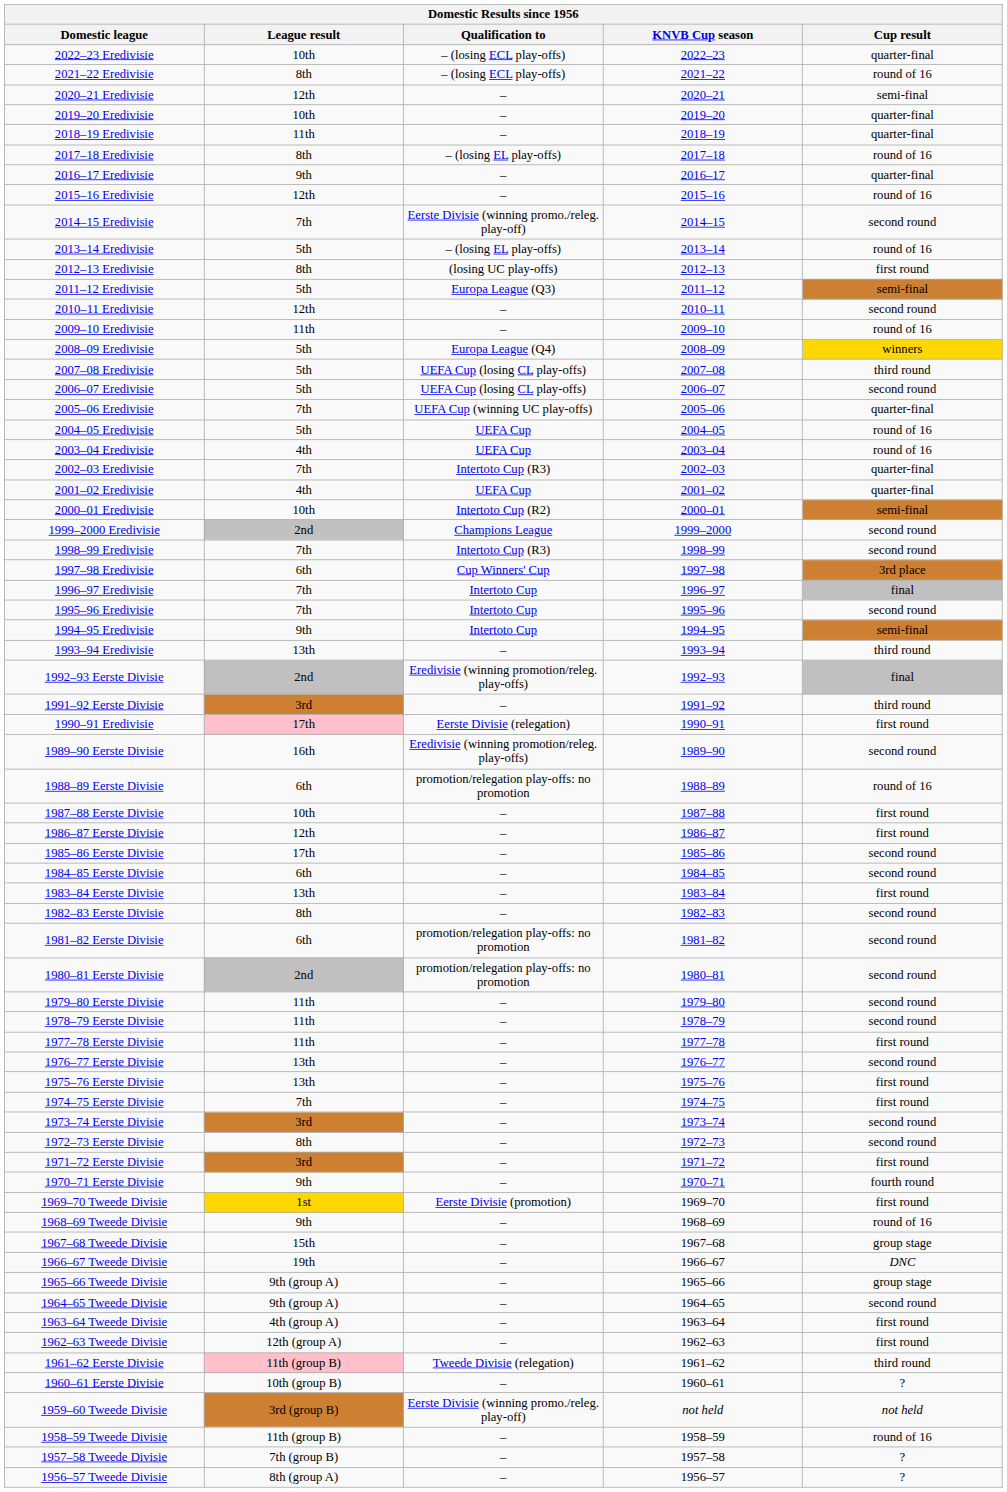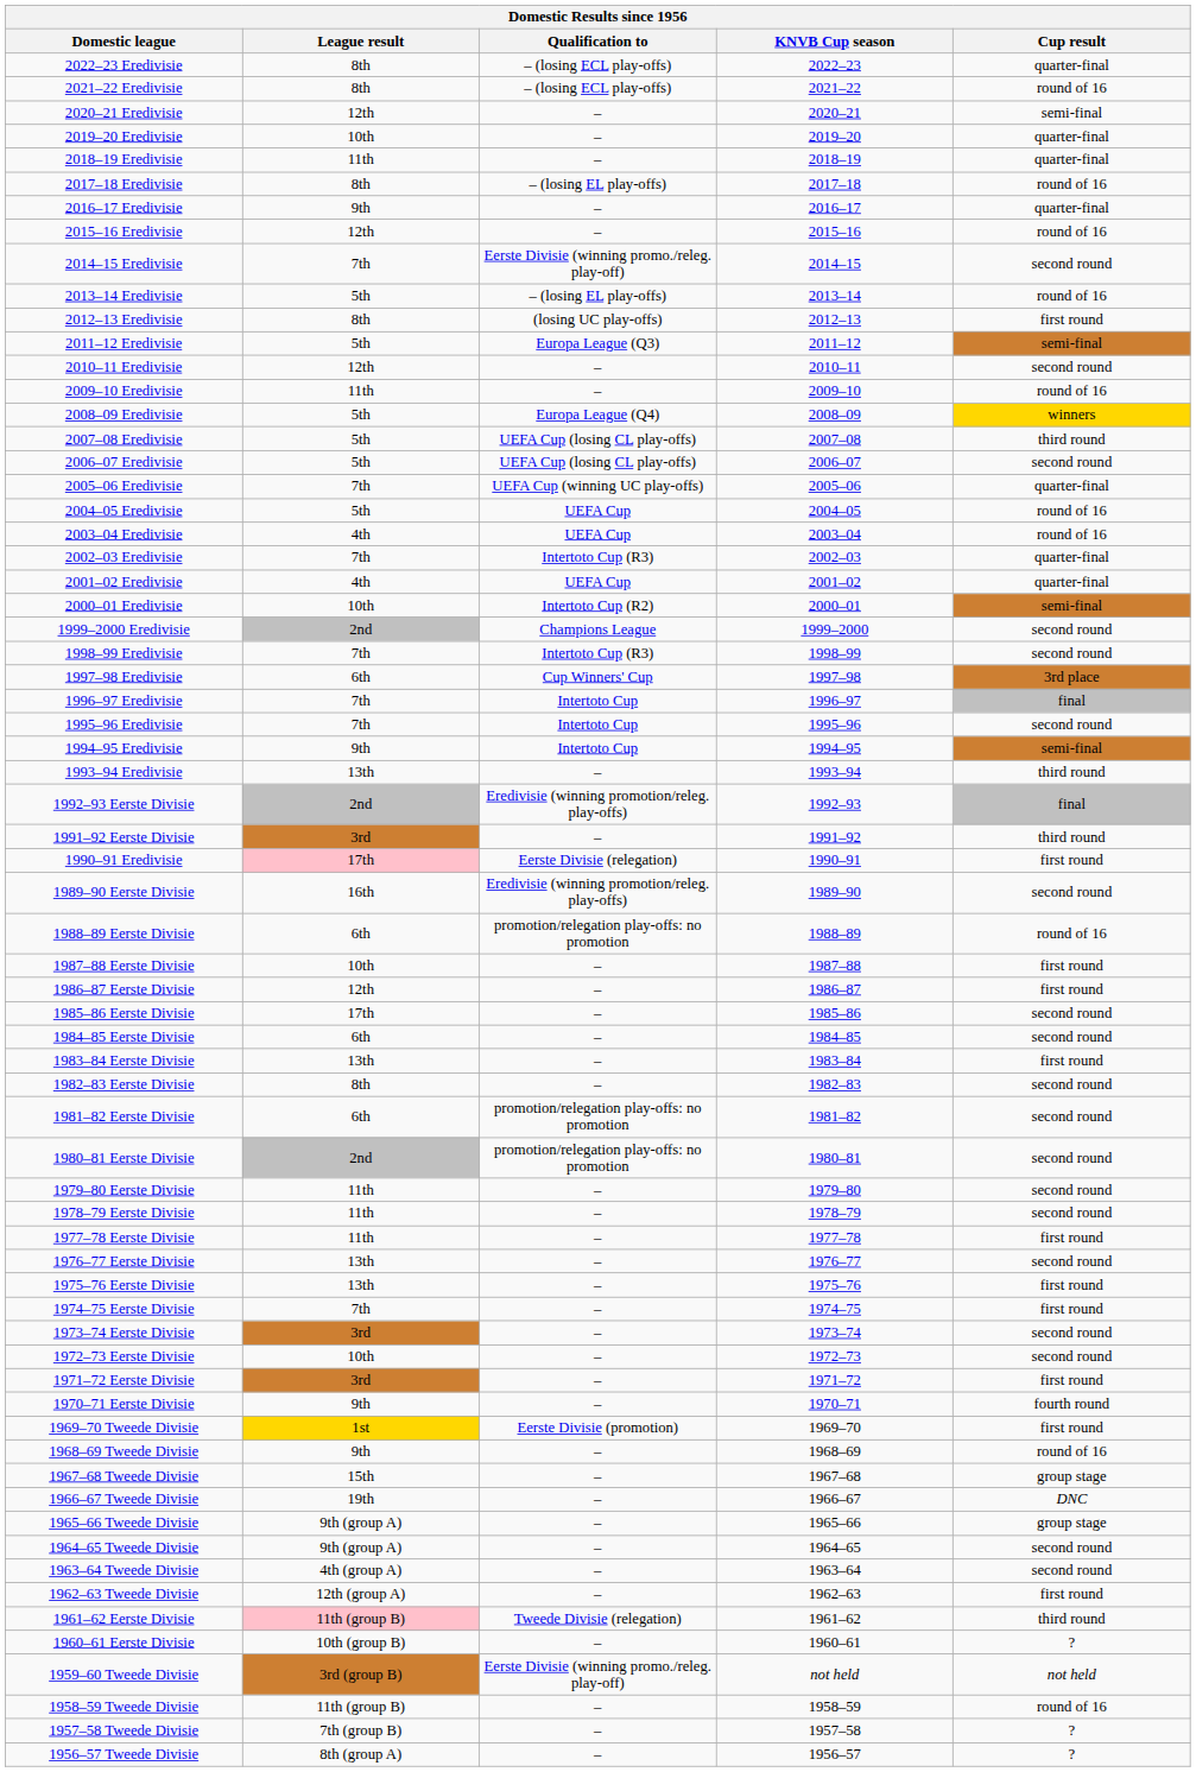2022–23 Eredivisie | League result: 10th -> 8th
1972–73 Eerste Divisie | League result: 8th -> 10th
1963–64 Tweede Divisie | Cup result: first round -> second round
